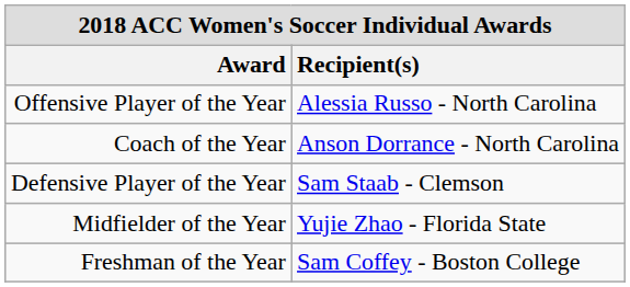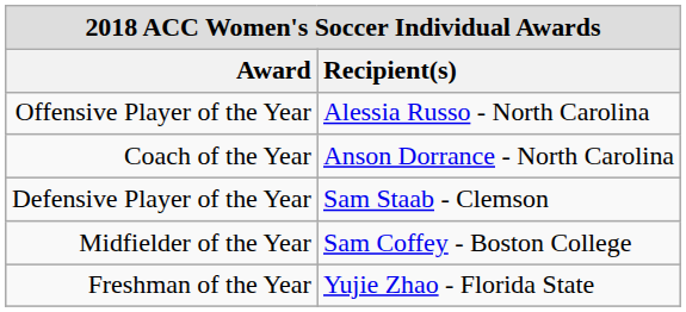Midfielder of the Year | Recipient(s): Yujie Zhao - Florida State -> Sam Coffey - Boston College
Freshman of the Year | Recipient(s): Sam Coffey - Boston College -> Yujie Zhao - Florida State
